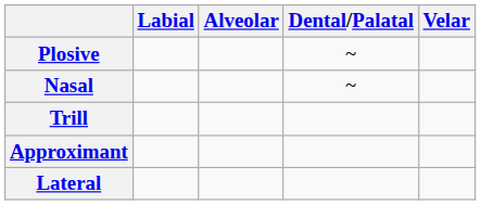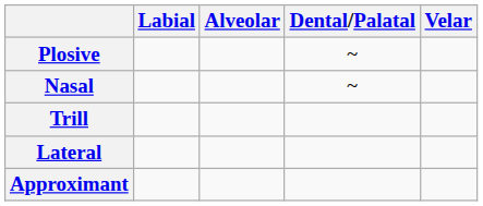rows swapped: Lateral <-> Approximant
